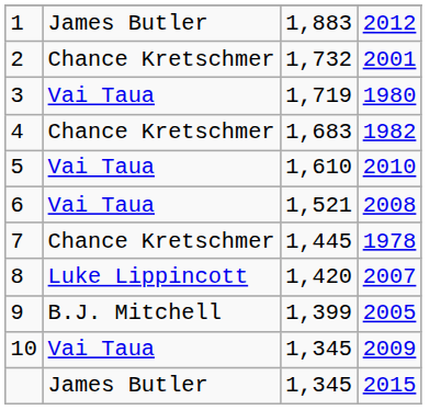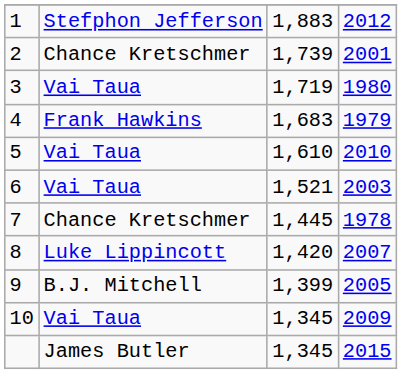1 | column 2: James Butler -> Stefphon Jefferson
2 | column 3: 1,732 -> 1,739
4 | column 2: Chance Kretschmer -> Frank Hawkins
4 | column 4: 1982 -> 1979
6 | column 4: 2008 -> 2003
